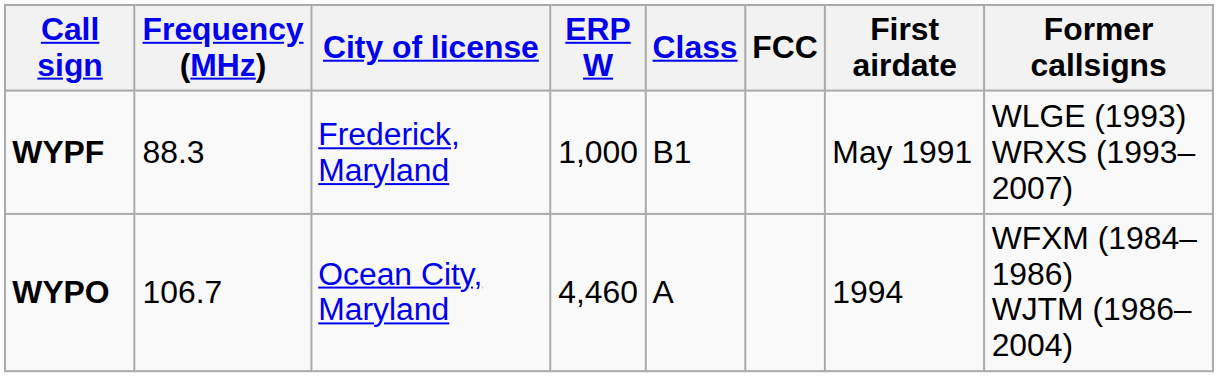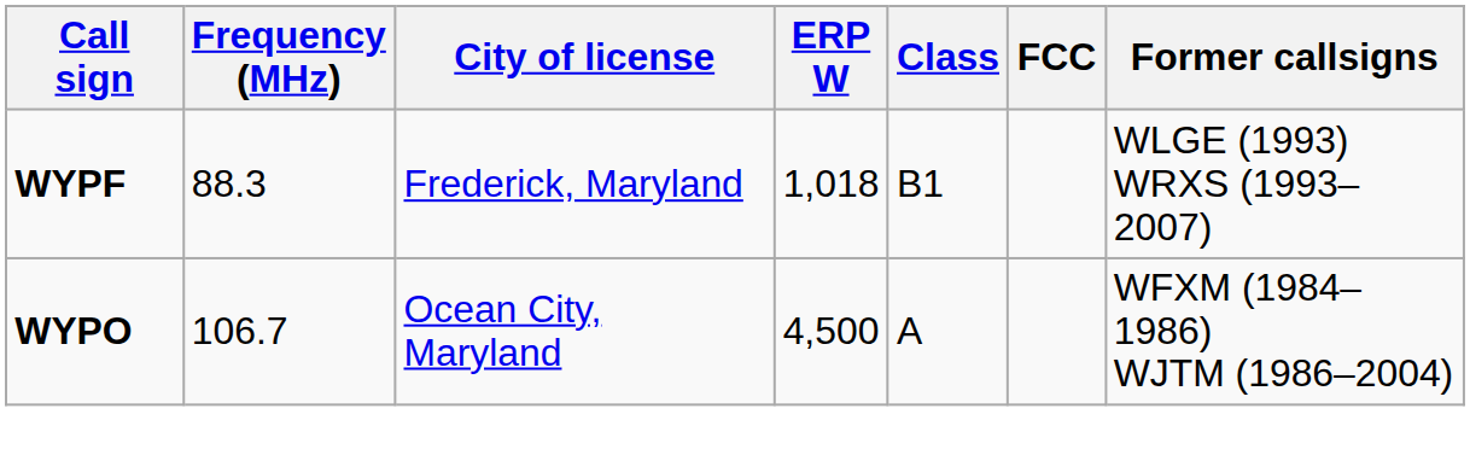- column: First airdate | May 1991 | 1994
WYPF | ERP W: 1,000 -> 1,018
WYPO | ERP W: 4,460 -> 4,500
